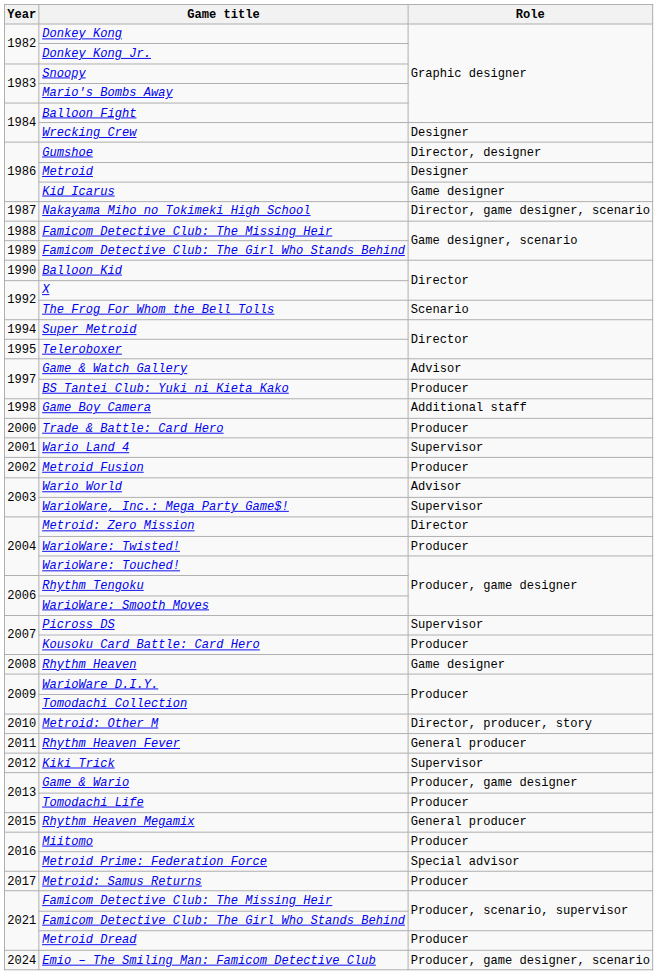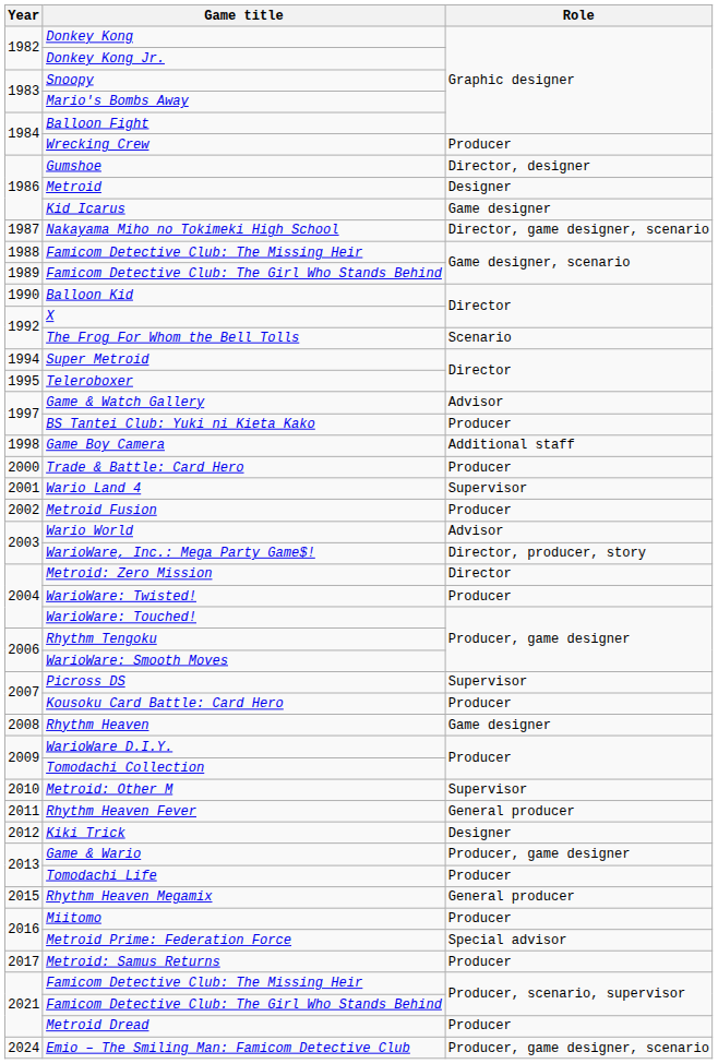Wrecking Crew | Role: Designer -> Producer
WarioWare, Inc.: Mega Party Game$! | Role: Supervisor -> Director, producer, story
Metroid: Other M | Role: Director, producer, story -> Supervisor
Kiki Trick | Role: Supervisor -> Designer
